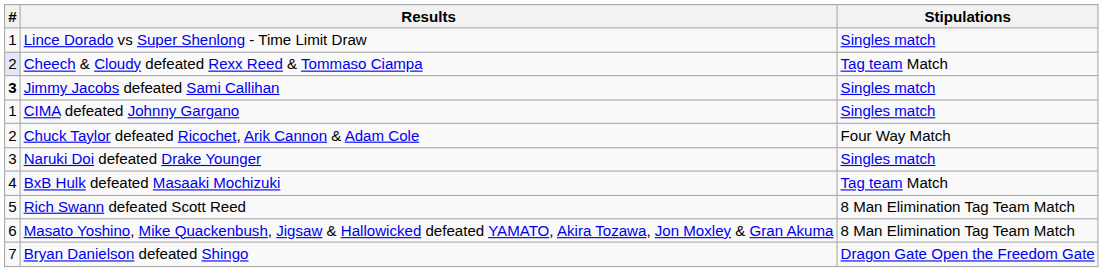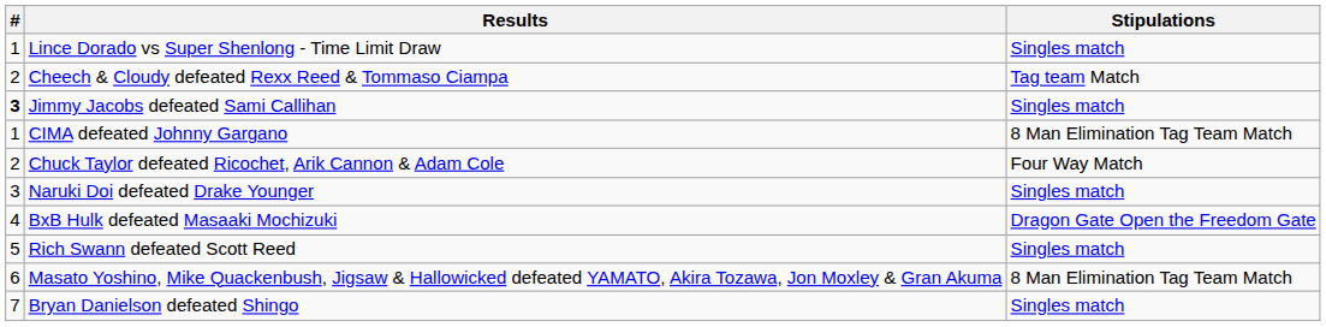Cheech & Cloudy defeated Rexx Reed & Tommaso Ciampa | #: lavender background -> no background
CIMA defeated Johnny Gargano | Stipulations: Singles match -> 8 Man Elimination Tag Team Match
BxB Hulk defeated Masaaki Mochizuki | Stipulations: Tag team Match -> Dragon Gate Open the Freedom Gate
Rich Swann defeated Scott Reed | Stipulations: 8 Man Elimination Tag Team Match -> Singles match
Bryan Danielson defeated Shingo | Stipulations: Dragon Gate Open the Freedom Gate -> Singles match
